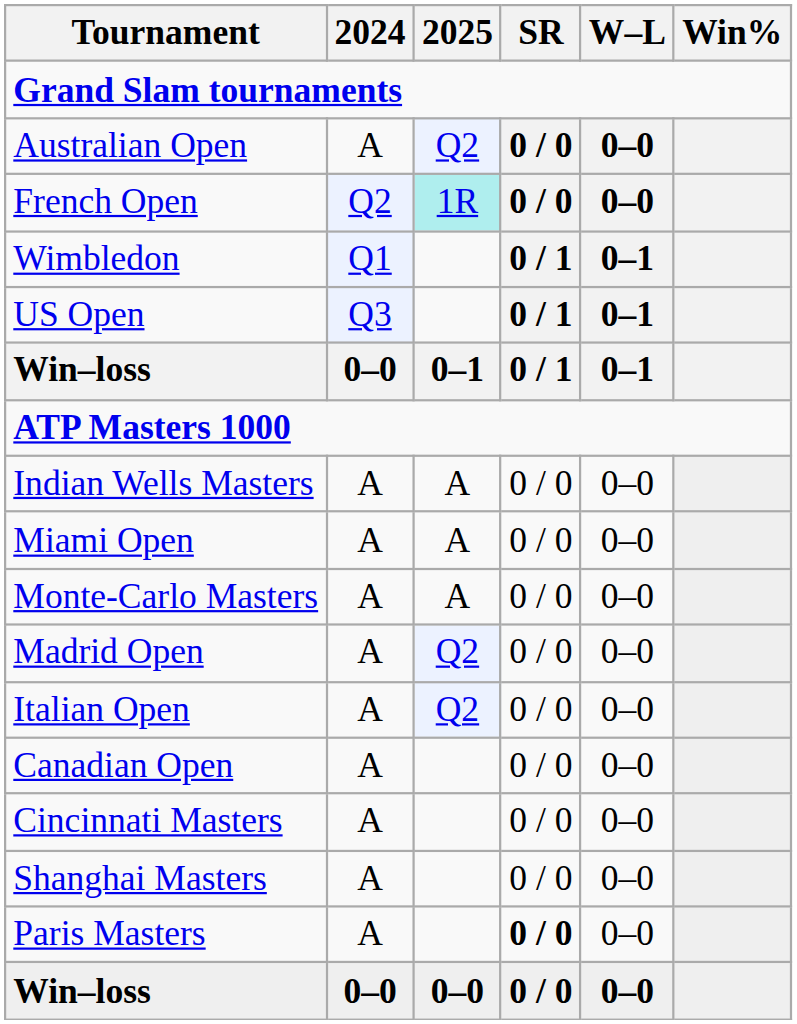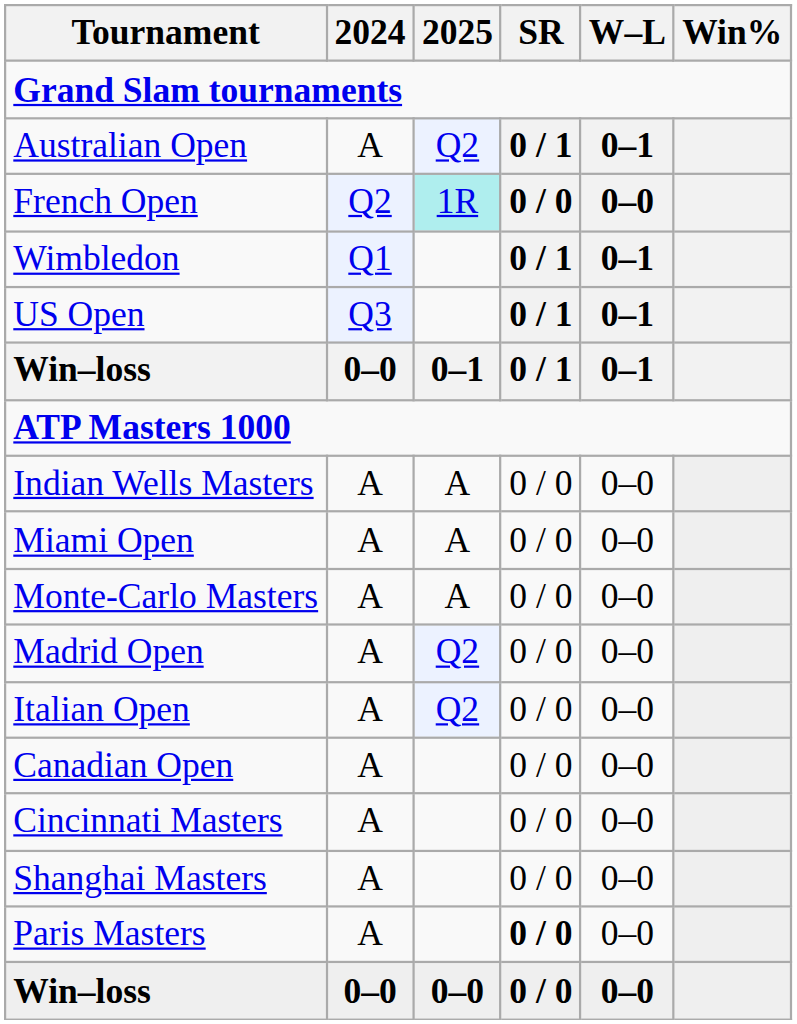Australian Open | SR: 0 / 0 -> 0 / 1
Australian Open | W–L: 0–0 -> 0–1
